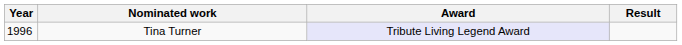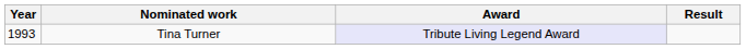Tina Turner | Year: 1996 -> 1993
